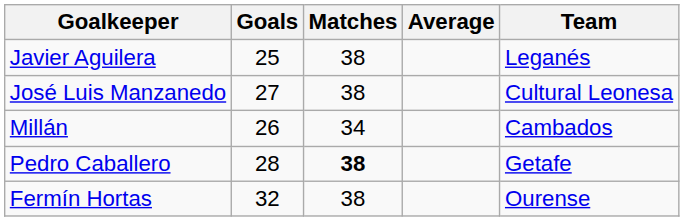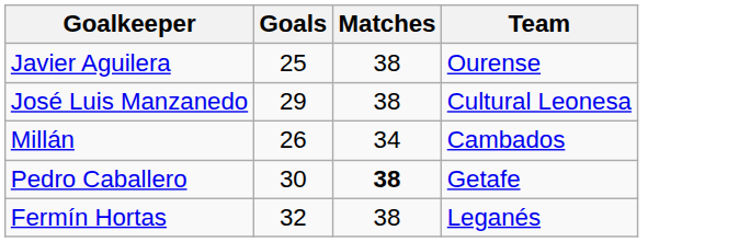- column: Average
Javier Aguilera | Team: Leganés -> Ourense
José Luis Manzanedo | Goals: 27 -> 29
Pedro Caballero | Goals: 28 -> 30
Fermín Hortas | Team: Ourense -> Leganés
